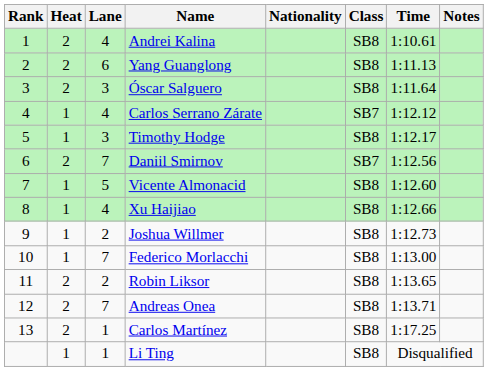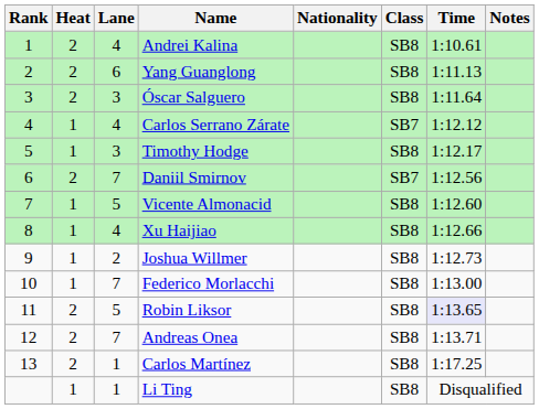Robin Liksor | Lane: 2 -> 5
Robin Liksor | Time: no background -> lavender background
